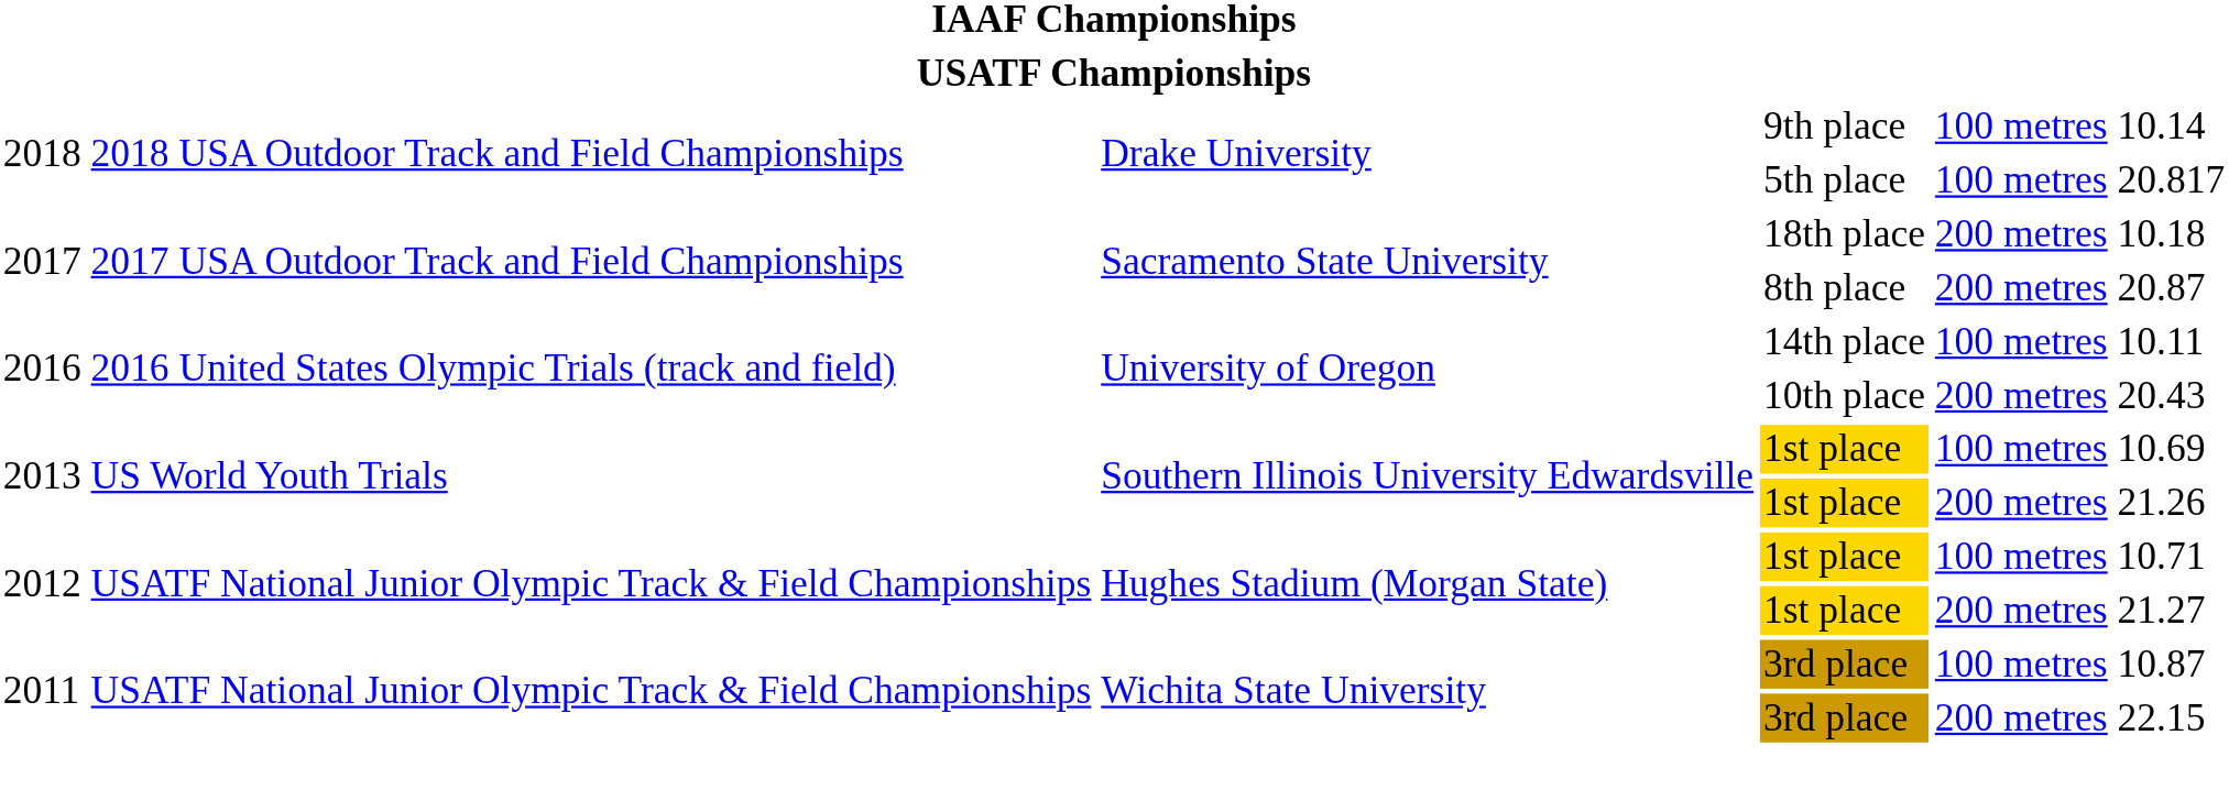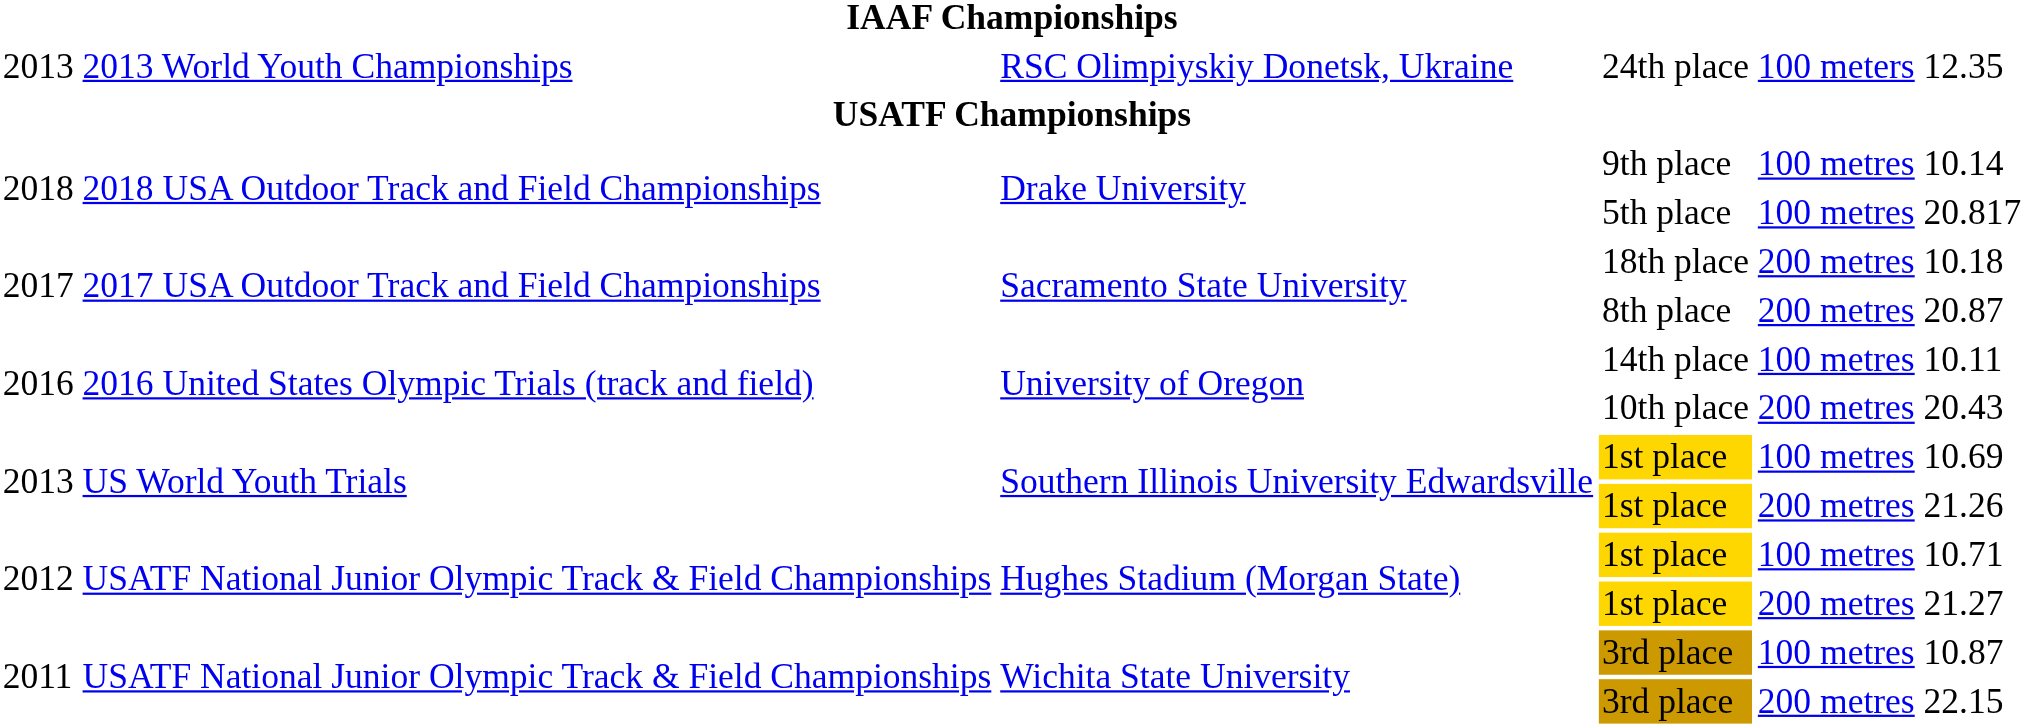+ row: 2013 | 2013 World Youth Championships | RSC Olimpiyskiy Donetsk, Ukraine | 24th place | 100 meters | 12.35
